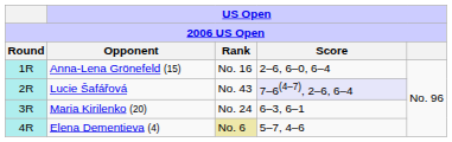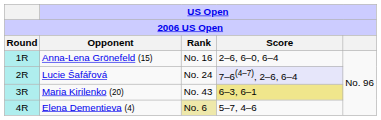Lucie Šafářová | US Open / Rank: No. 43 -> No. 24
Maria Kirilenko (20) | US Open / Rank: No. 24 -> No. 43
Maria Kirilenko (20) | US Open / Score: no background -> khaki background
